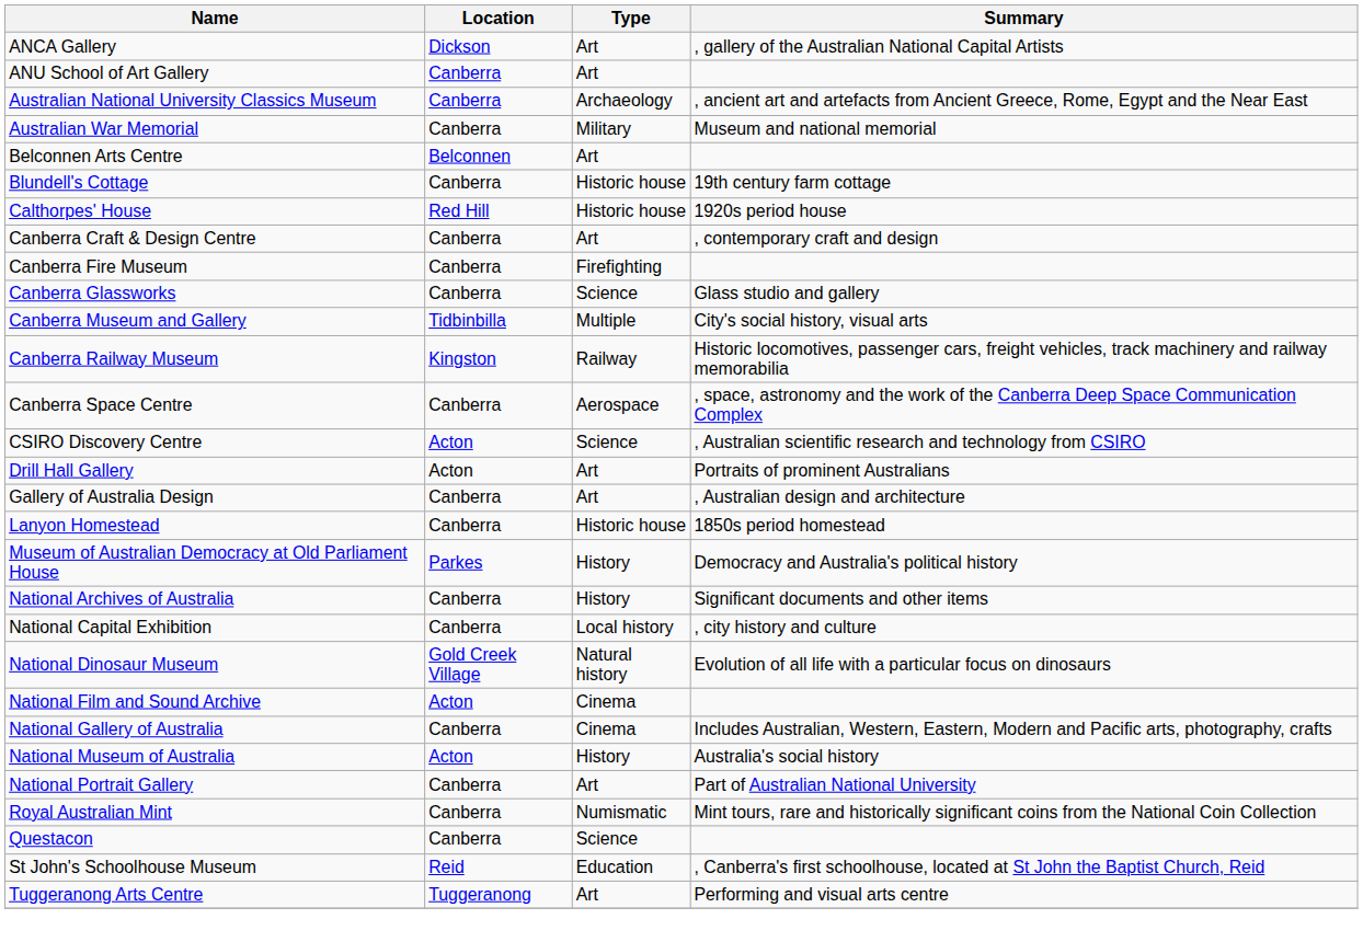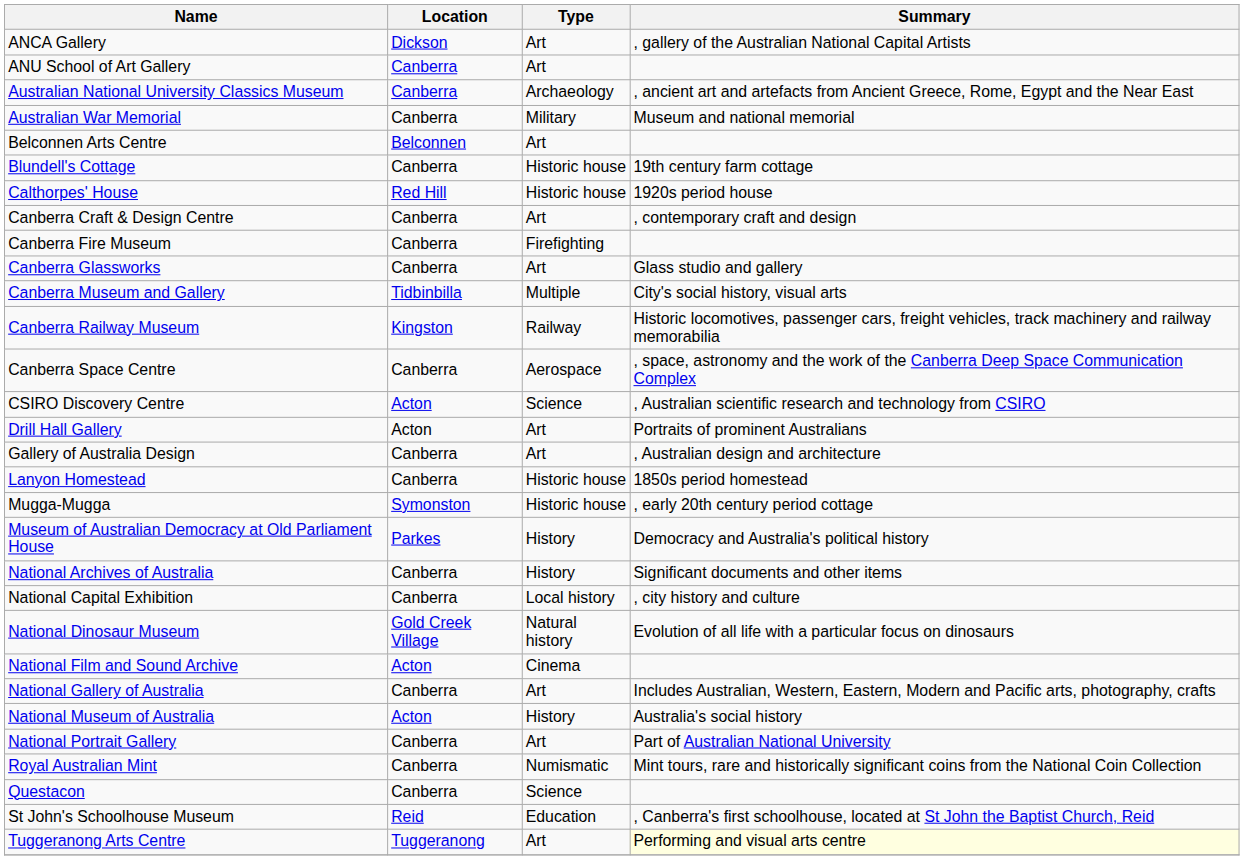Canberra Glassworks | Type: Science -> Art
+ row: Mugga-Mugga | Symonston | Historic house | , early 20th century period cottage
National Gallery of Australia | Type: Cinema -> Art
Tuggeranong Arts Centre | Summary: no background -> lightyellow background
